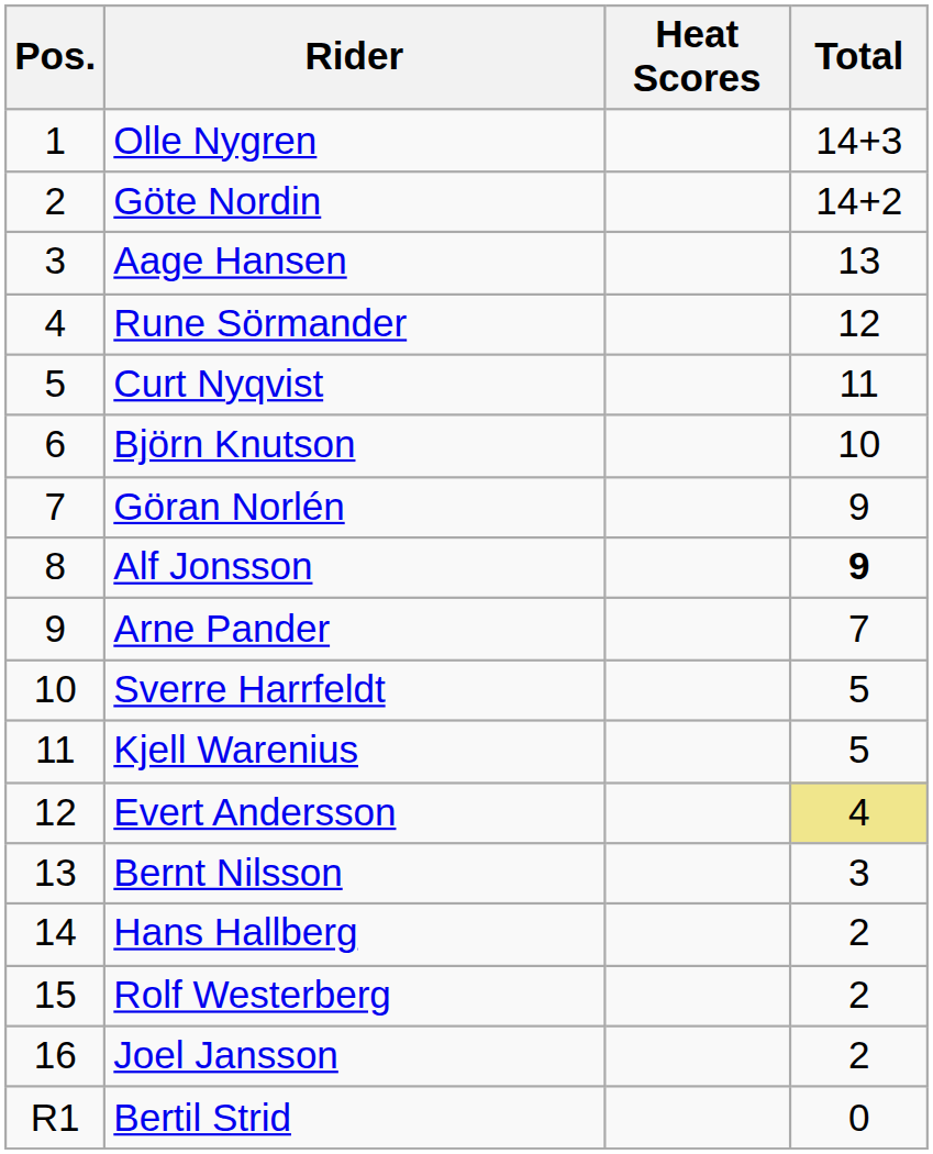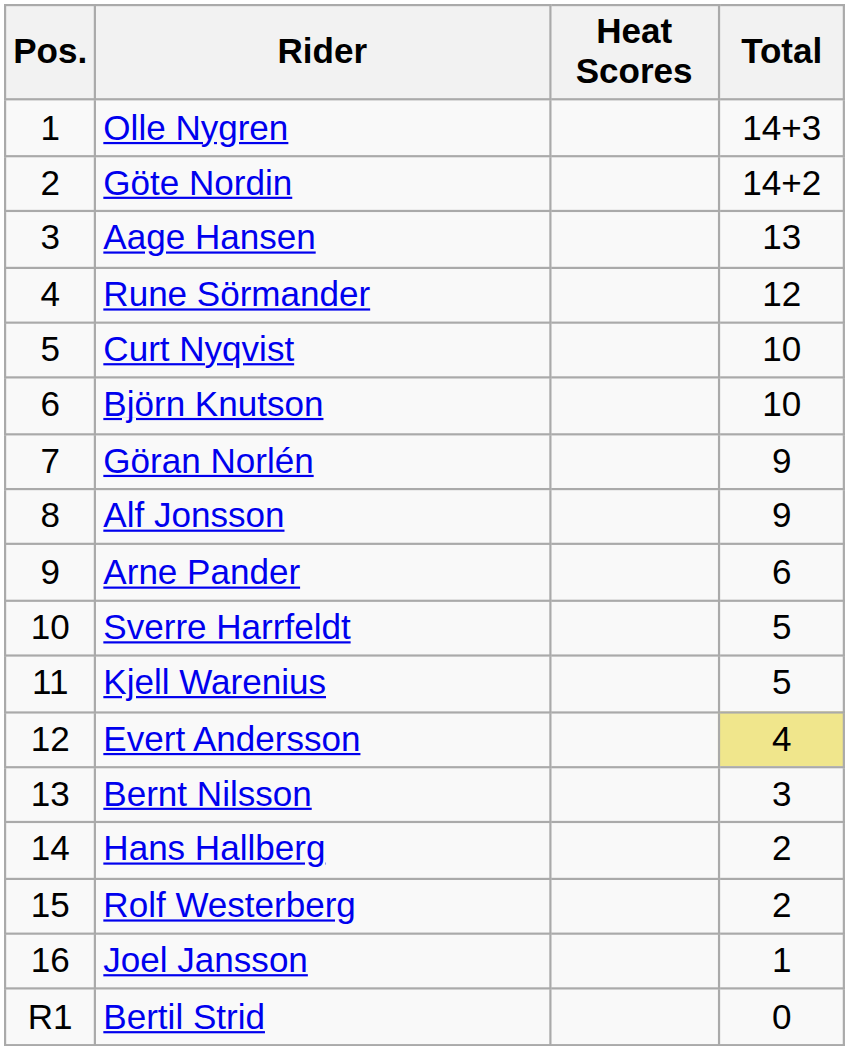Curt Nyqvist | Total: 11 -> 10
Alf Jonsson | Total: bold -> normal
Arne Pander | Total: 7 -> 6
Joel Jansson | Total: 2 -> 1
